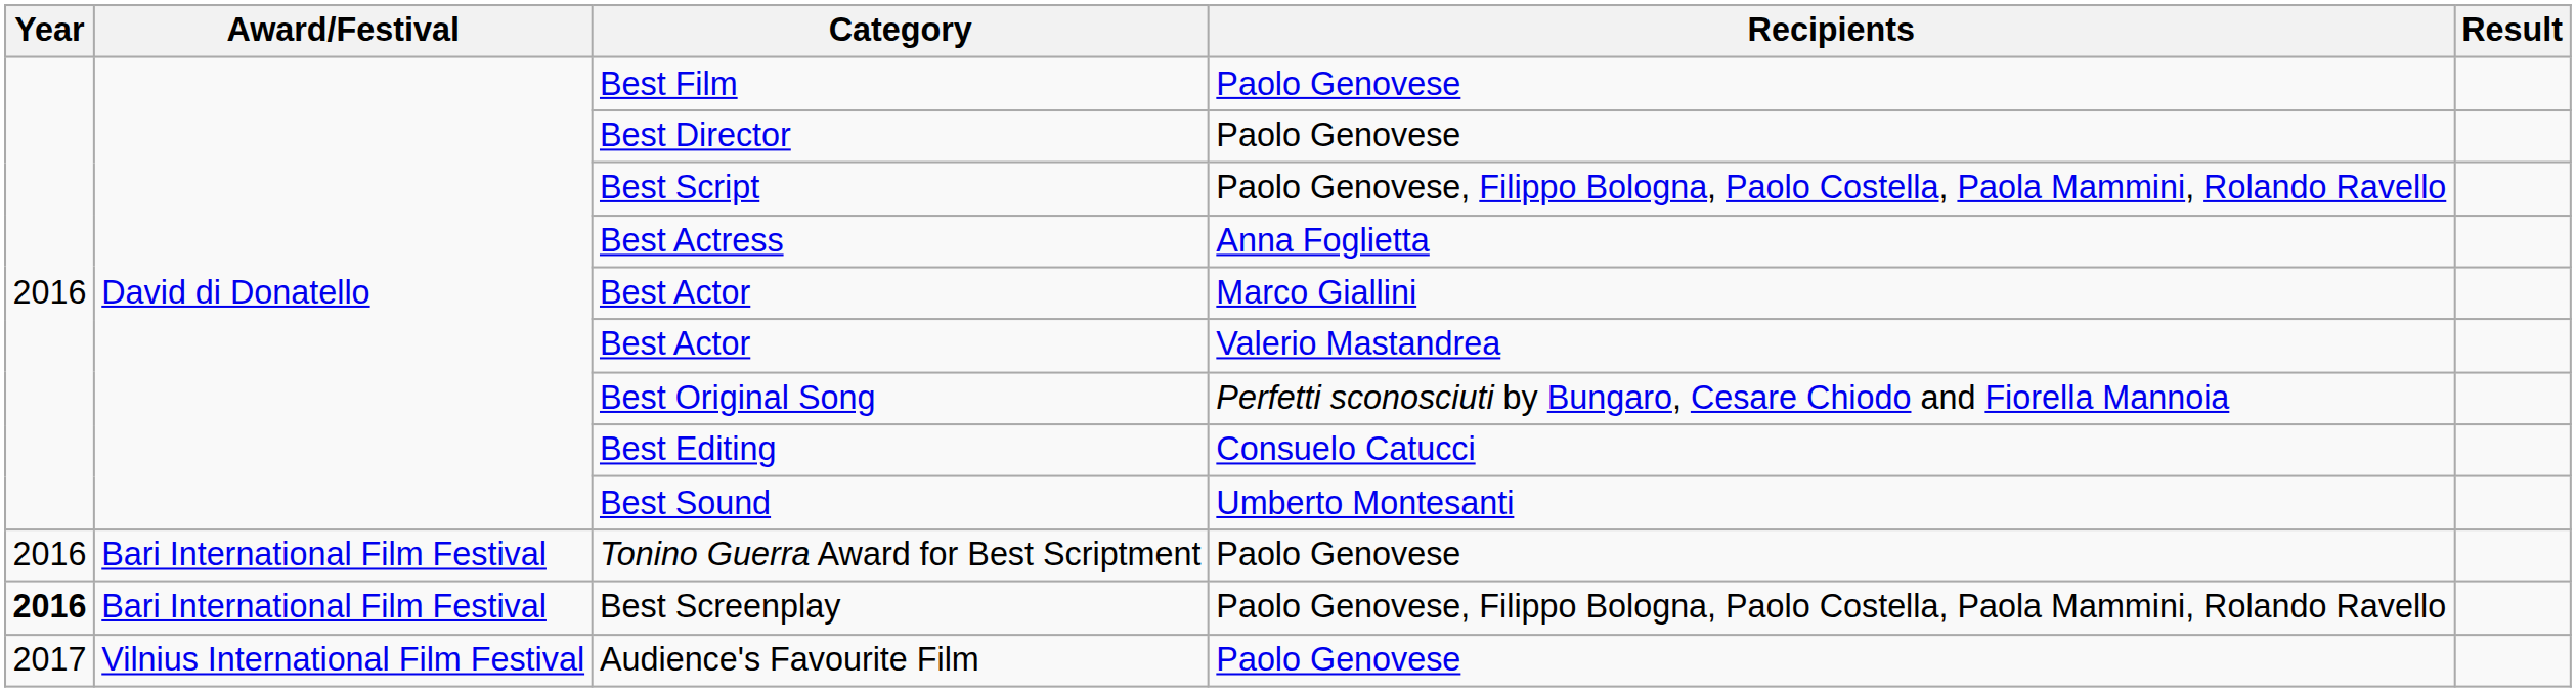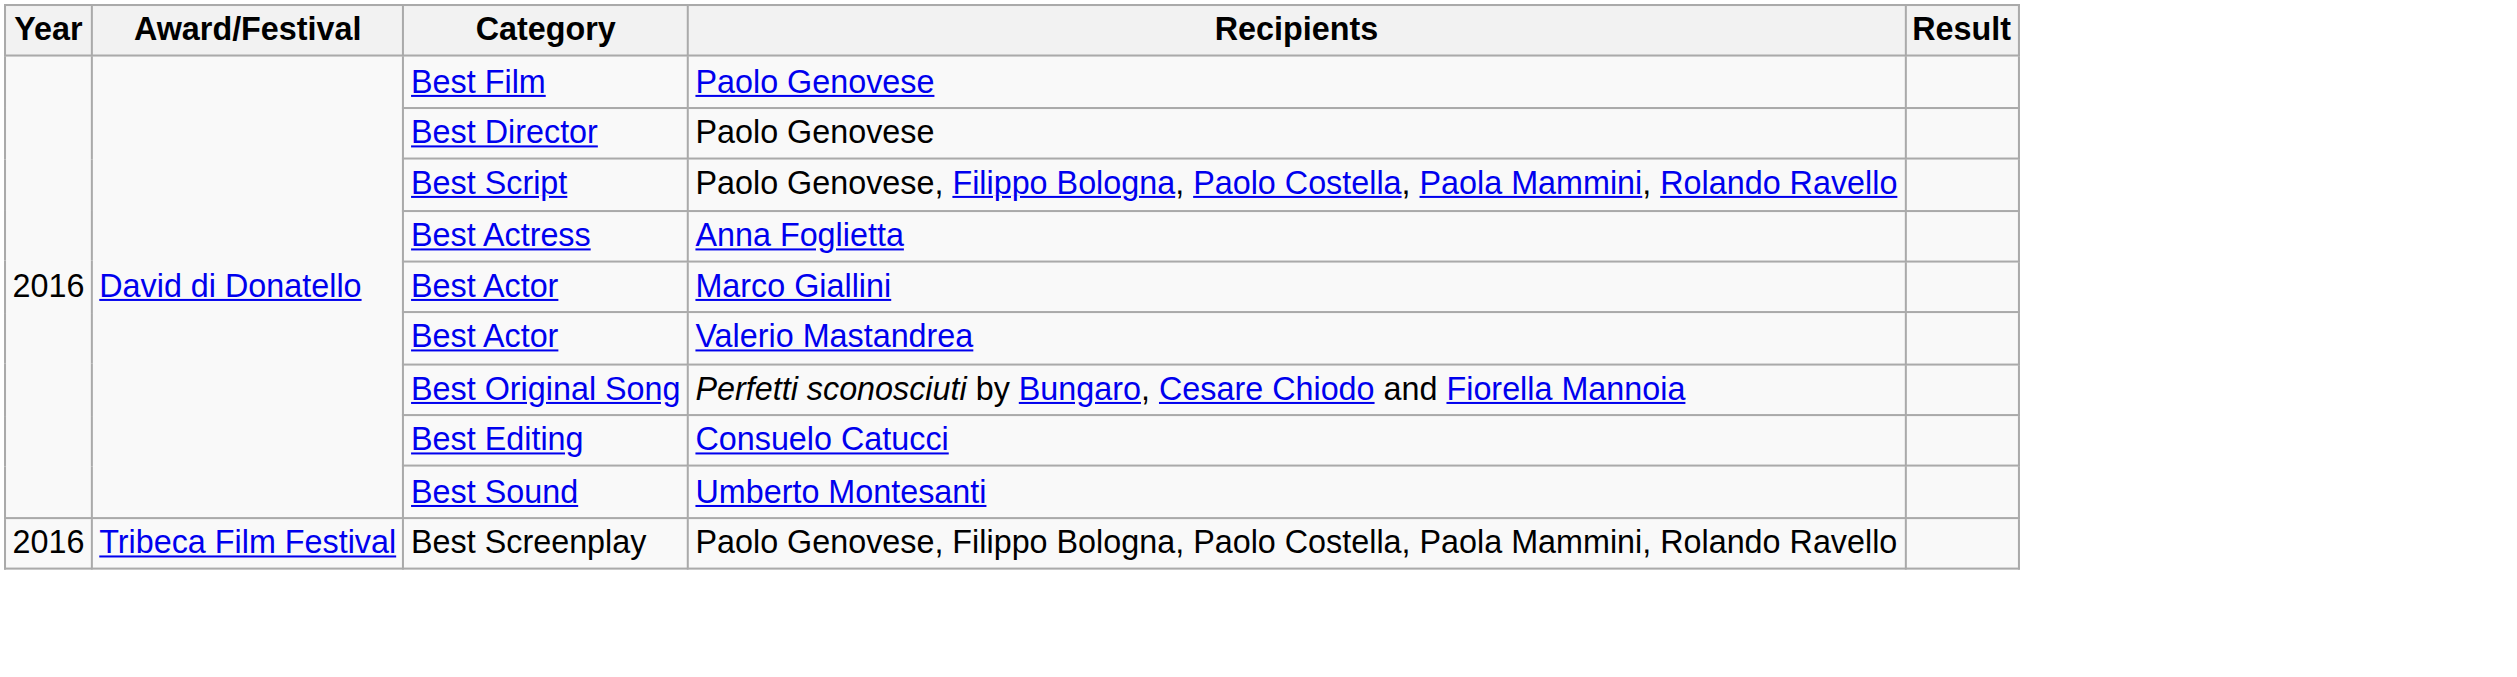- row: 2016 | Bari International Film Festival | Tonino Guerra Award for Best Scriptment | Paolo Genovese
Best Screenplay | Year: bold -> normal
Best Screenplay | Award/Festival: Bari International Film Festival -> Tribeca Film Festival
- row: 2017 | Vilnius International Film Festival | Audience's Favourite Film | Paolo Genovese
